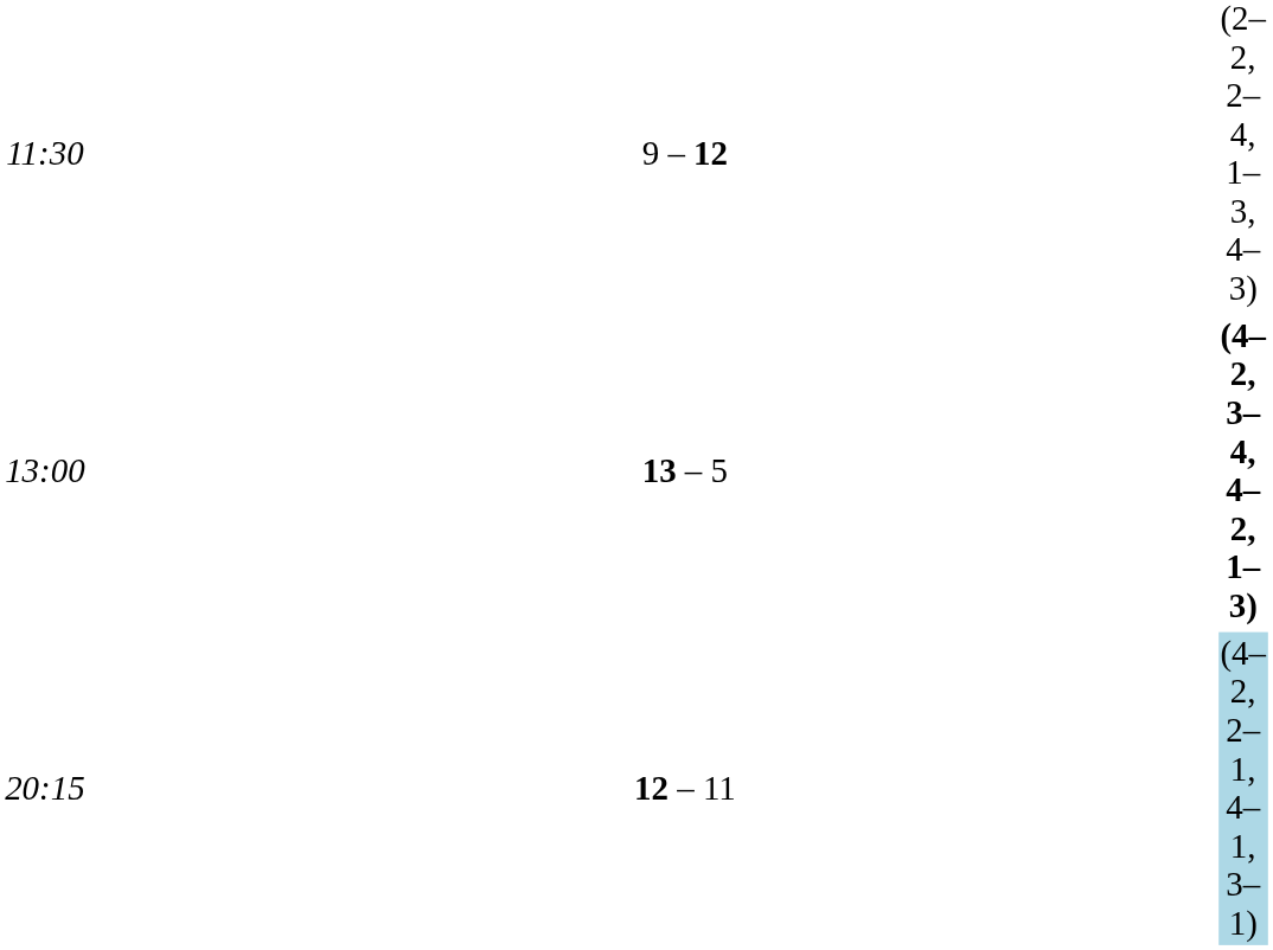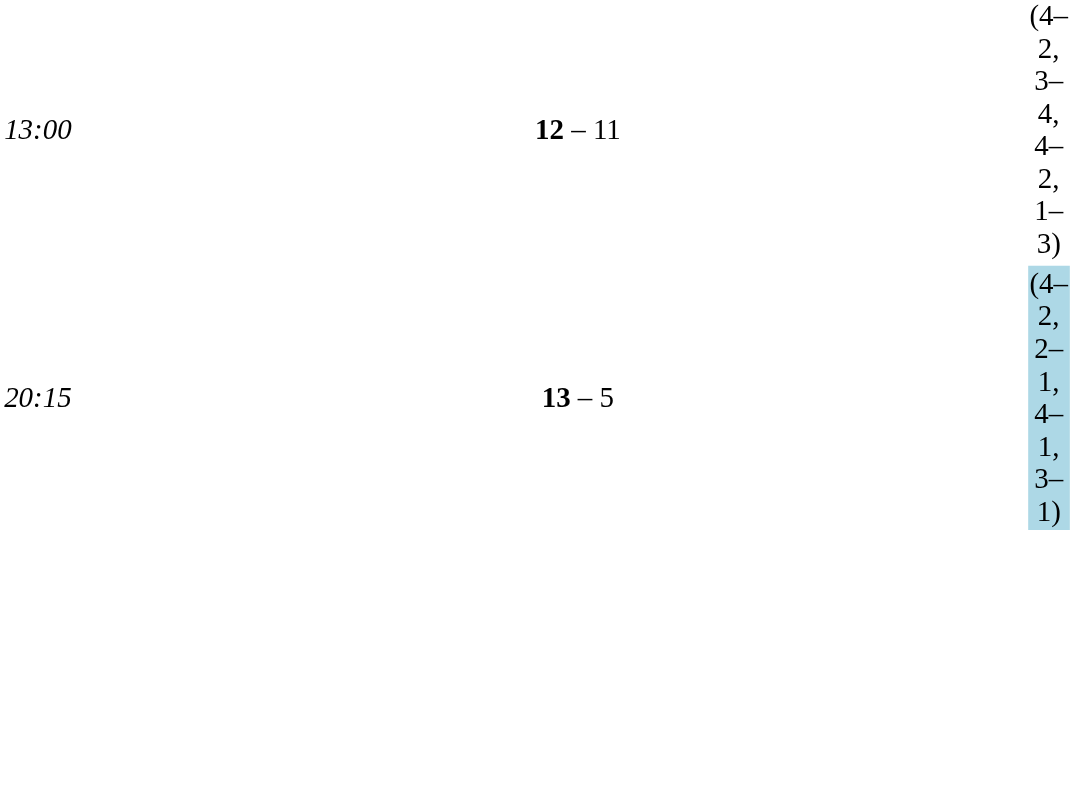- row: 11:30 | 9 – 12 | (2–2, 2–4, 1–3, 4–3)
13:00 | column 3: 13 – 5 -> 12 – 11
13:00 | column 5: bold -> normal
20:15 | column 3: 12 – 11 -> 13 – 5
